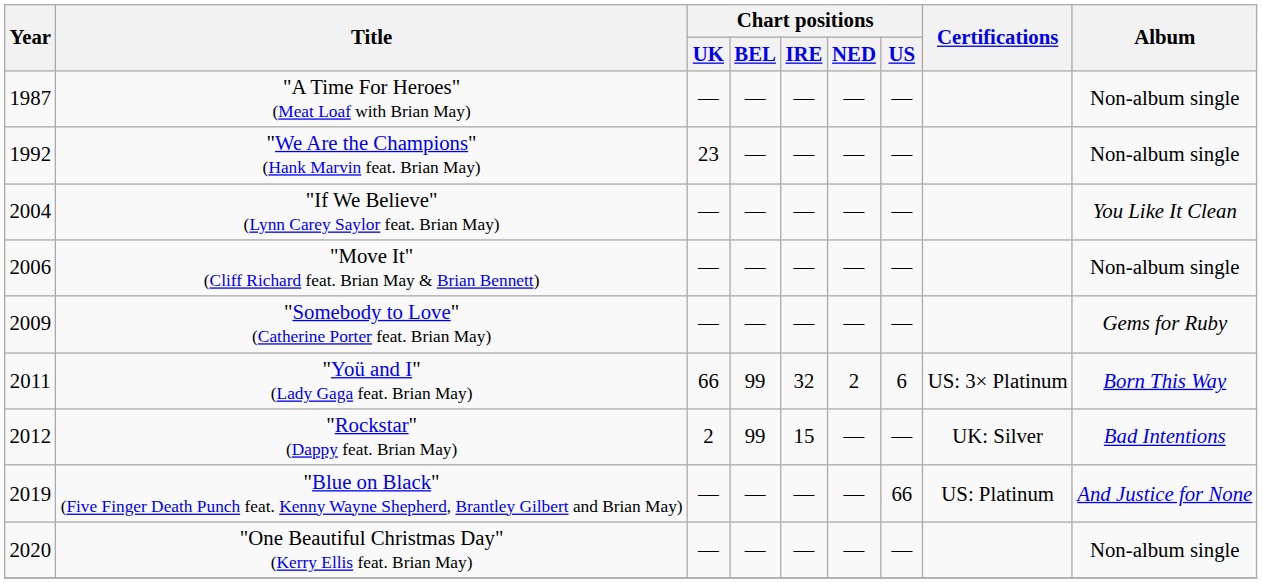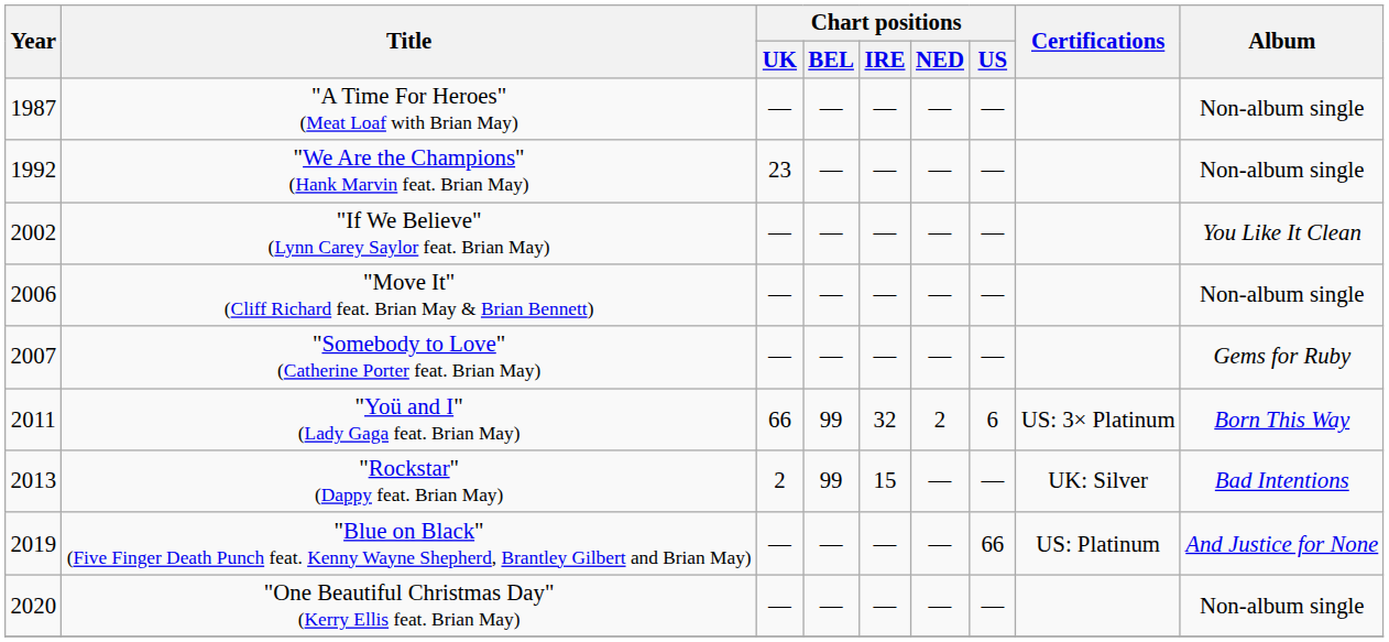"If We Believe" (Lynn Carey Saylor feat. Brian May) | Year: 2004 -> 2002
"Somebody to Love" (Catherine Porter feat. Brian May) | Year: 2009 -> 2007
"Rockstar" (Dappy feat. Brian May) | Year: 2012 -> 2013
